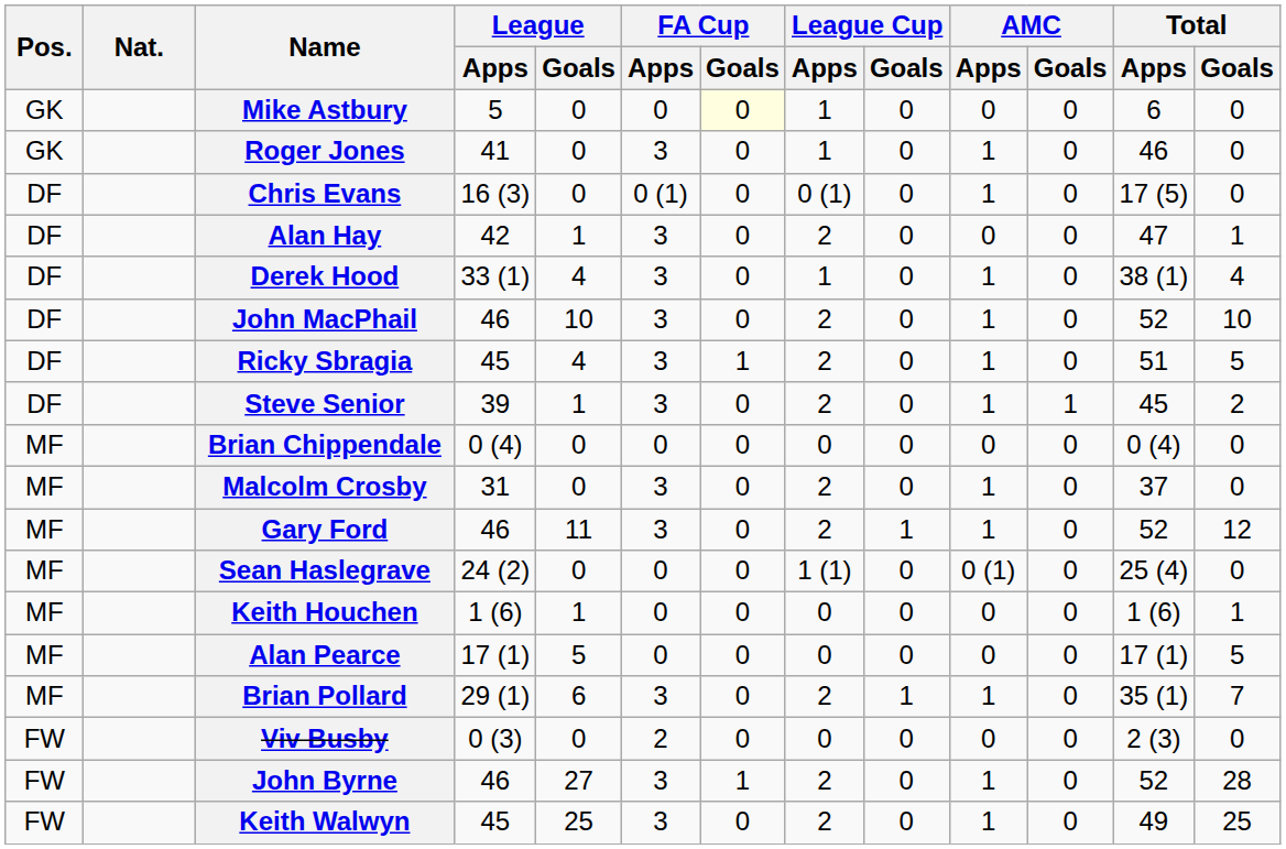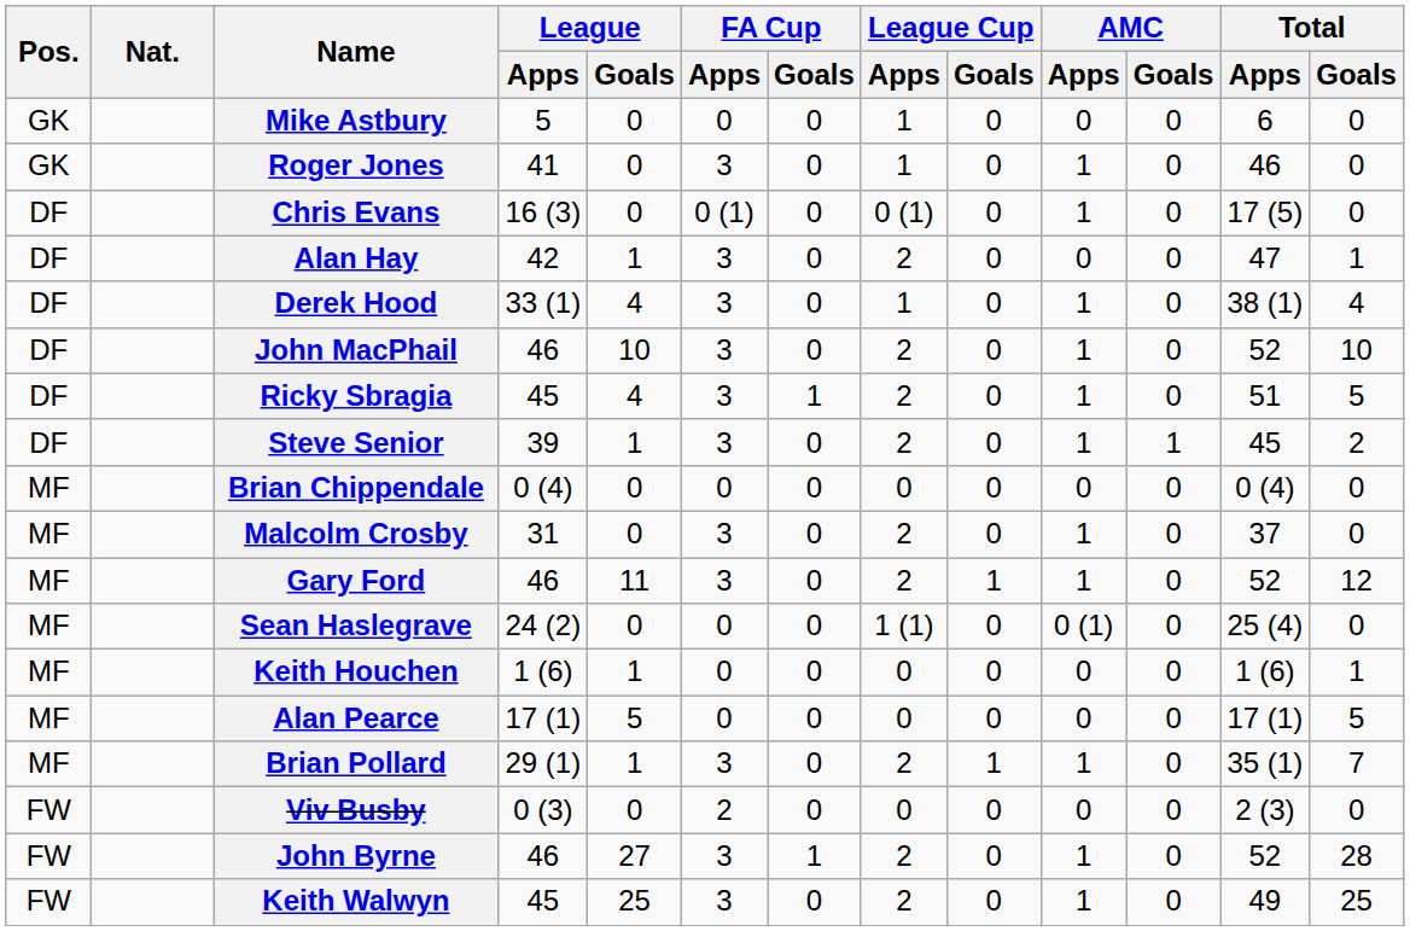Mike Astbury | FA Cup / Goals: lightyellow background -> no background
Brian Pollard | League / Goals: 6 -> 1
